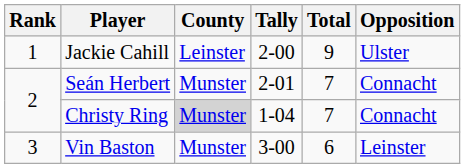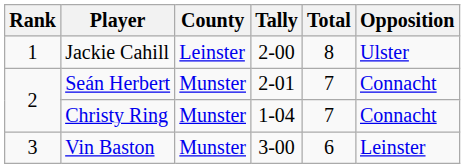Jackie Cahill | Total: 9 -> 8
Christy Ring | County: lightgrey background -> no background
